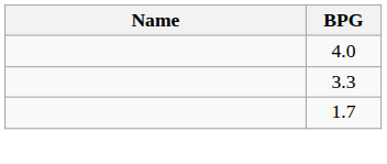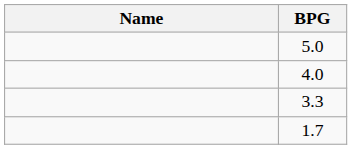+ row: 5.0
